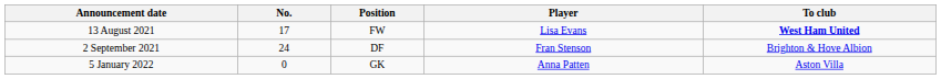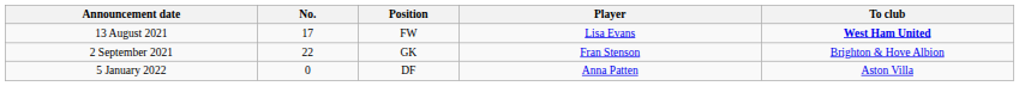2 September 2021 | No.: 24 -> 22
2 September 2021 | Position: DF -> GK
5 January 2022 | Position: GK -> DF
